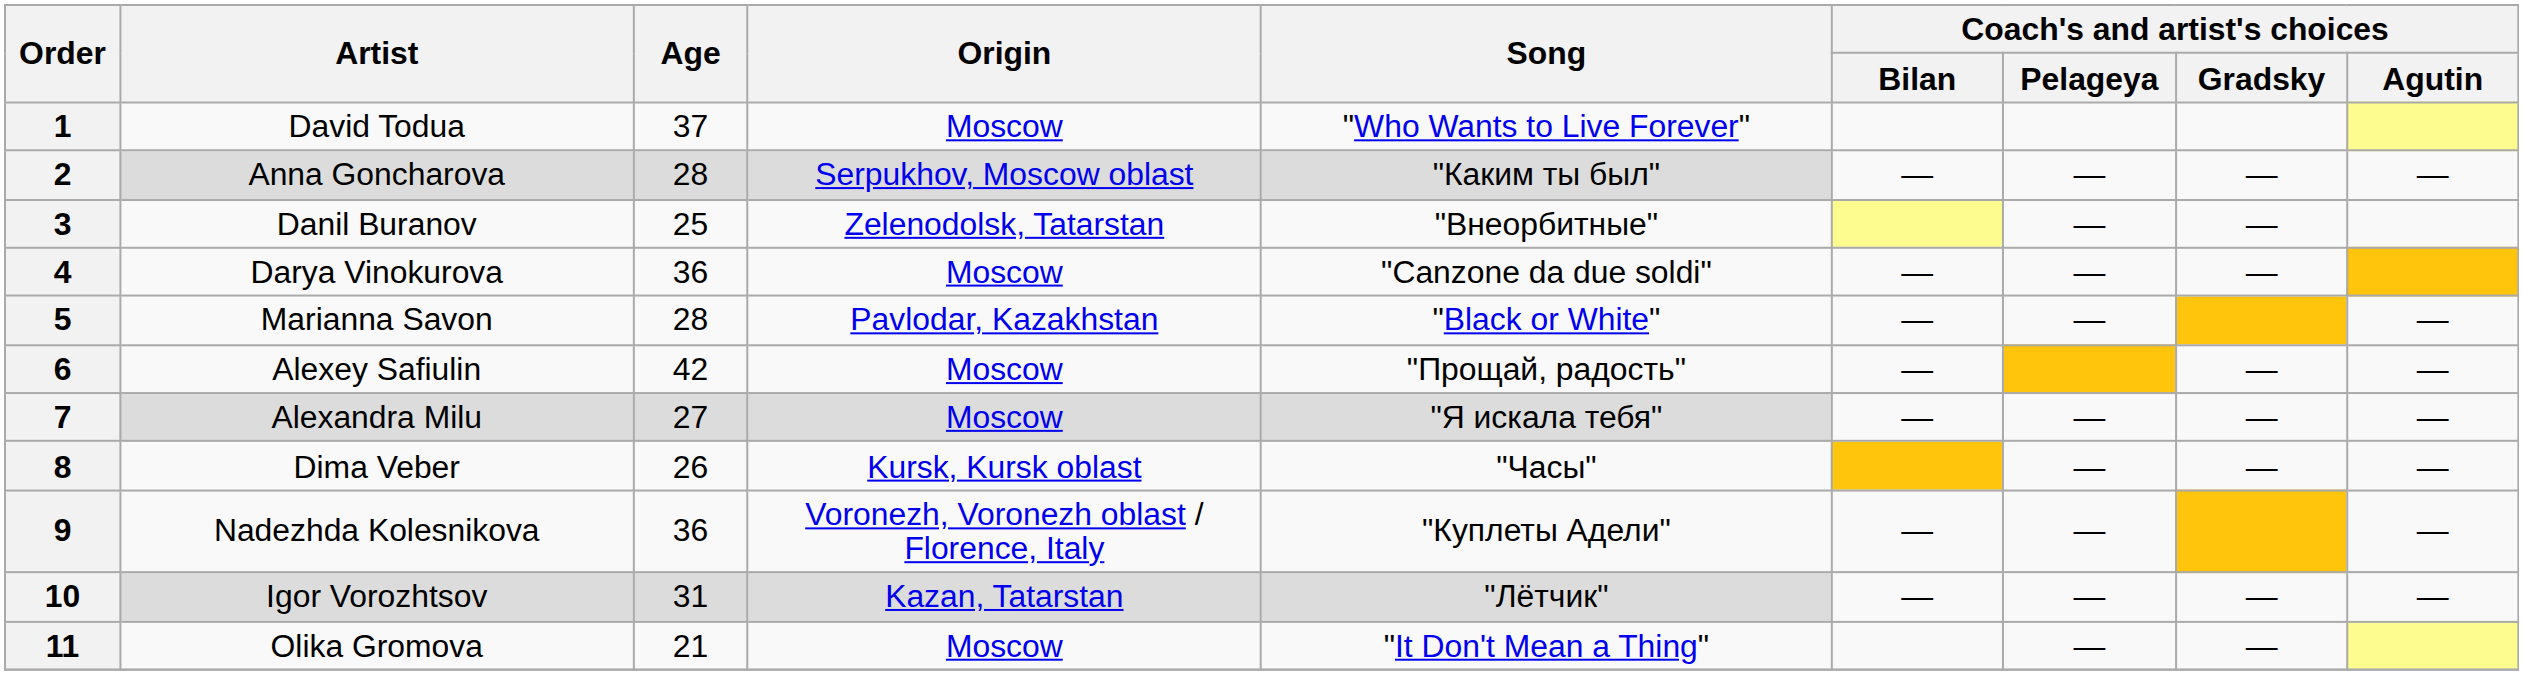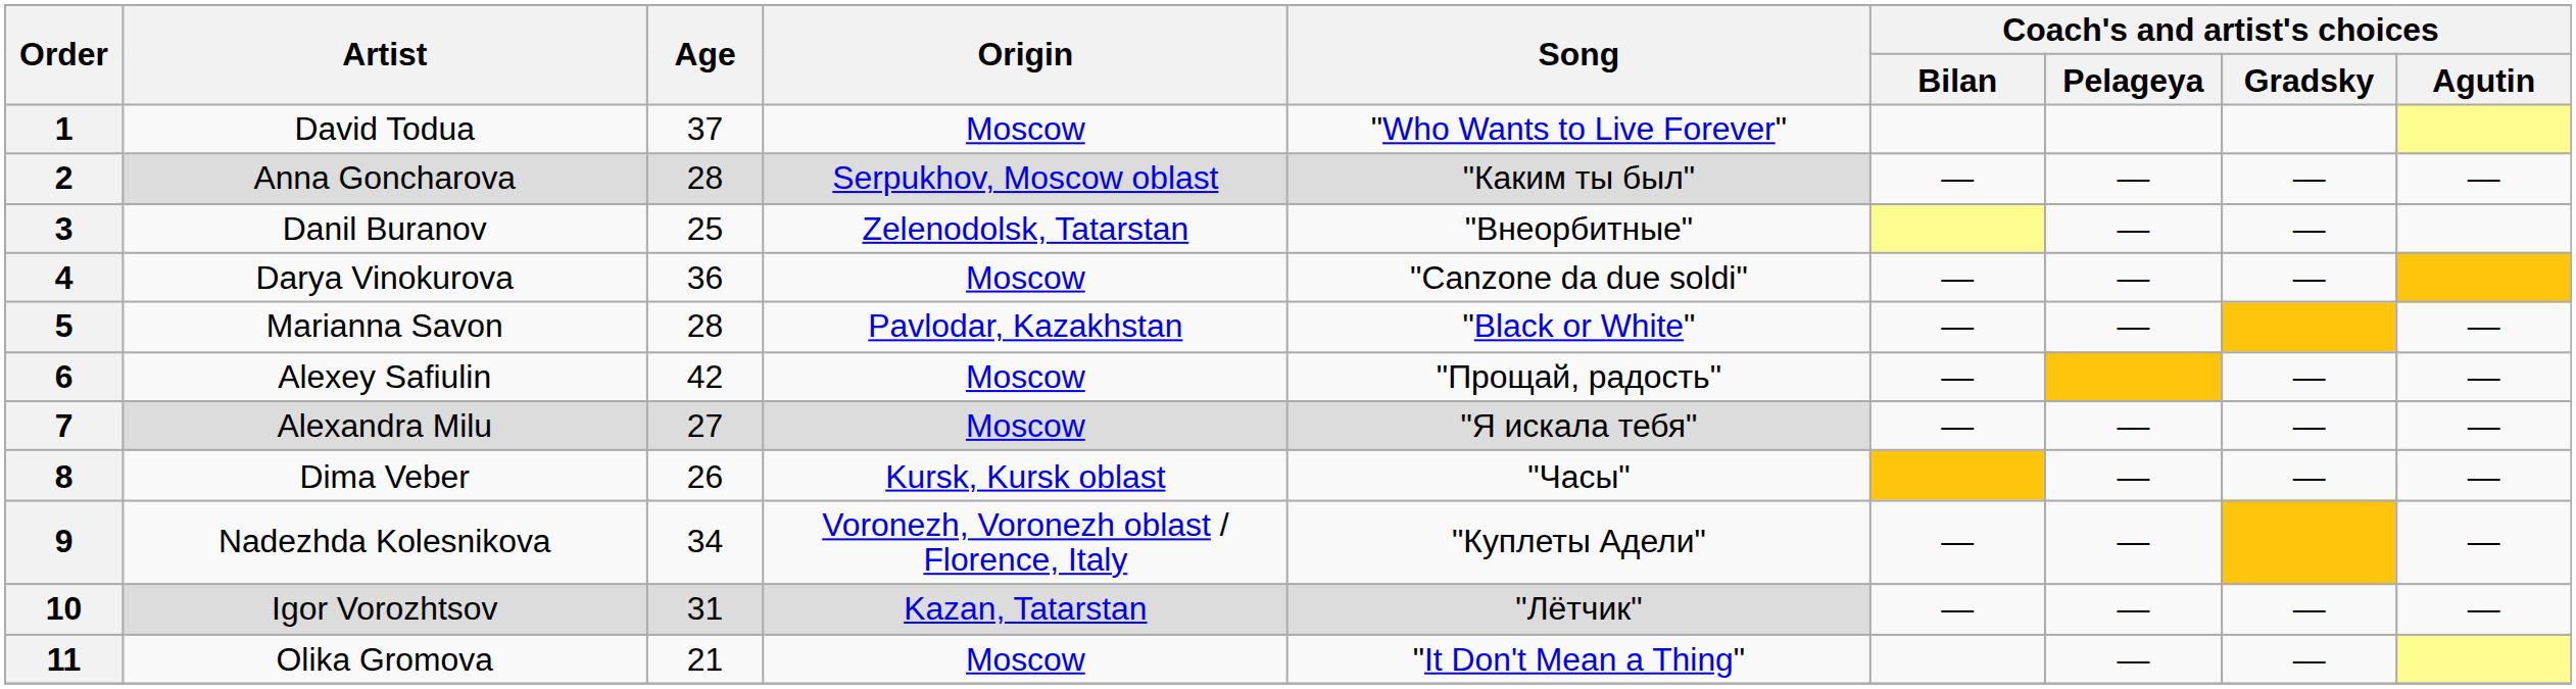9 | Age: 36 -> 34
